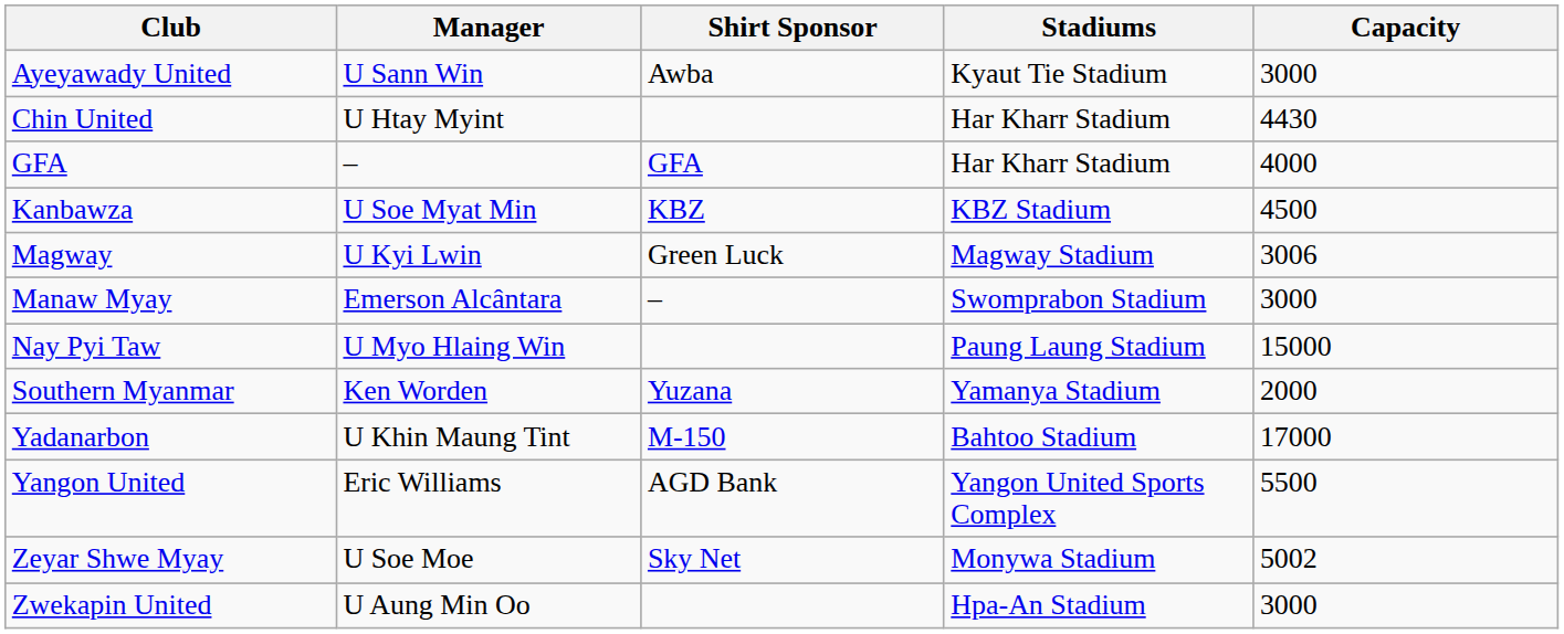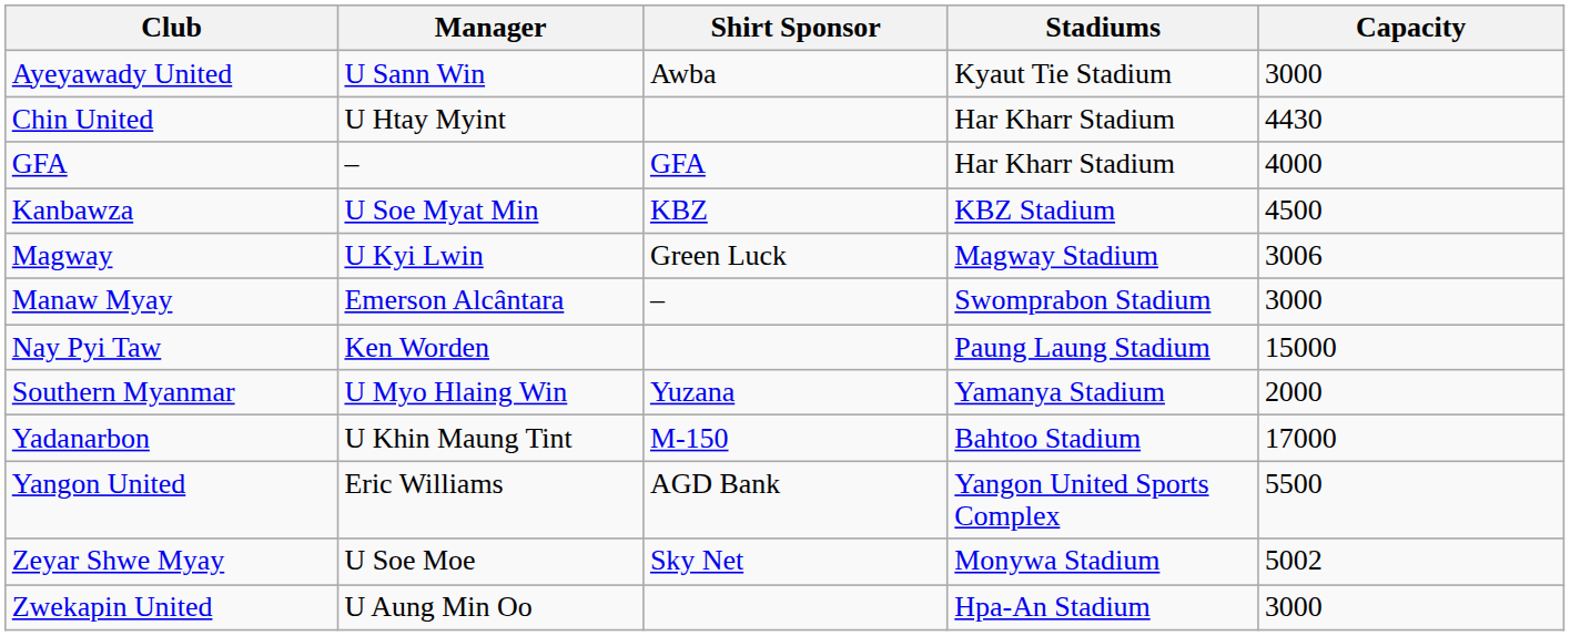Nay Pyi Taw | Manager: U Myo Hlaing Win -> Ken Worden
Southern Myanmar | Manager: Ken Worden -> U Myo Hlaing Win
